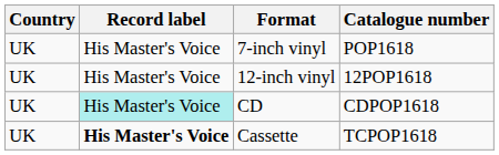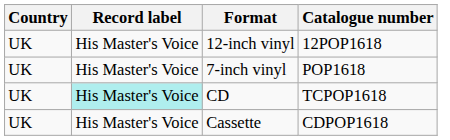rows swapped: 7-inch vinyl <-> 12-inch vinyl
CD | Catalogue number: CDPOP1618 -> TCPOP1618
Cassette | Record label: bold -> normal
Cassette | Catalogue number: TCPOP1618 -> CDPOP1618
